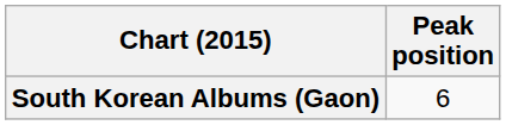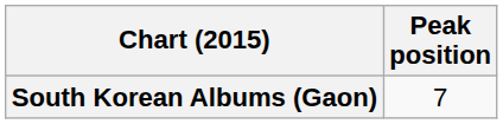South Korean Albums (Gaon) | Peak position: 6 -> 7
